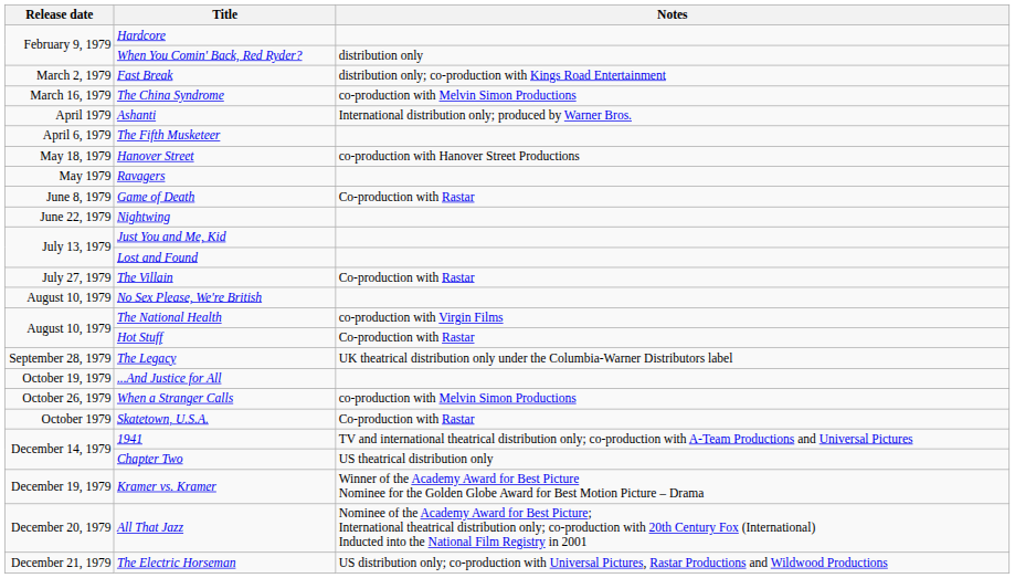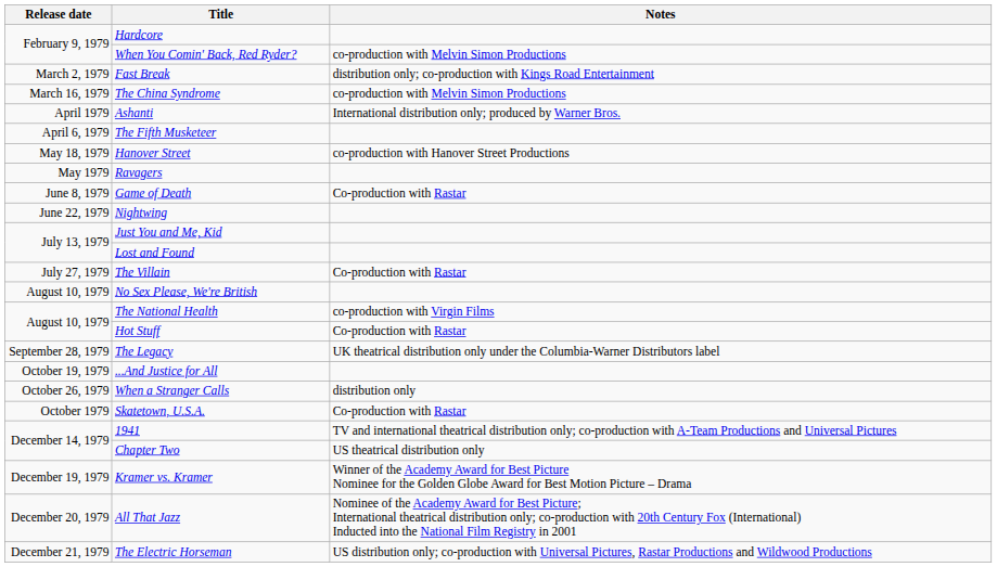When You Comin' Back, Red Ryder? | Notes: distribution only -> co-production with Melvin Simon Productions
When a Stranger Calls | Notes: co-production with Melvin Simon Productions -> distribution only
